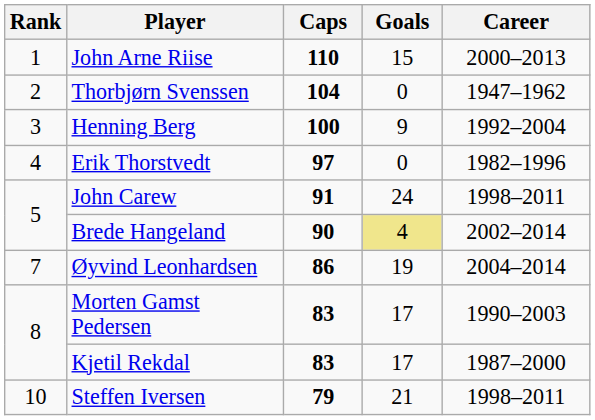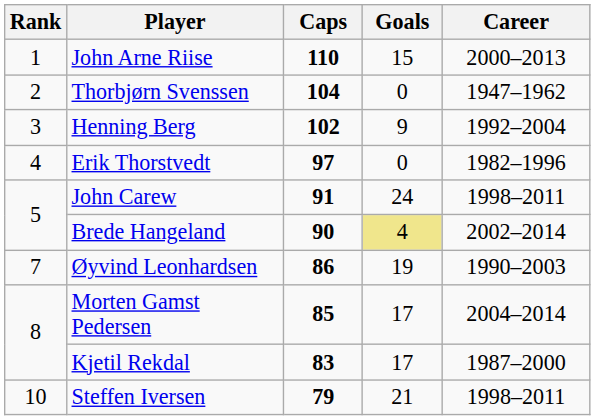Henning Berg | Caps: 100 -> 102
Øyvind Leonhardsen | Career: 2004–2014 -> 1990–2003
Morten Gamst Pedersen | Caps: 83 -> 85
Morten Gamst Pedersen | Career: 1990–2003 -> 2004–2014
